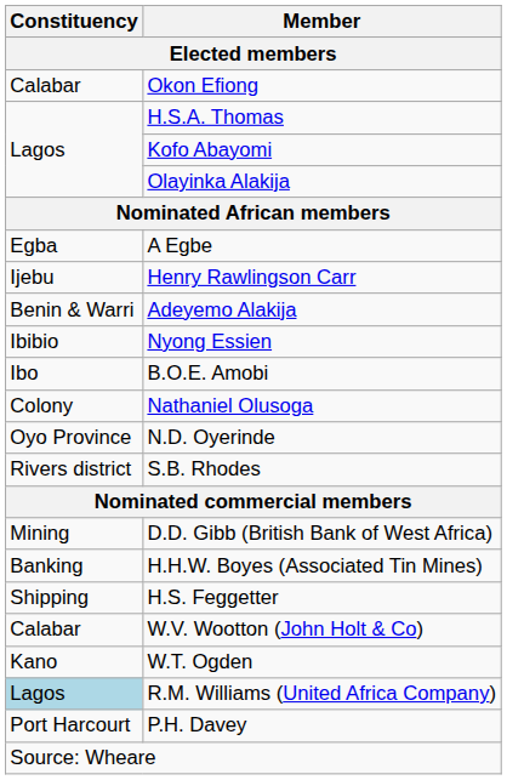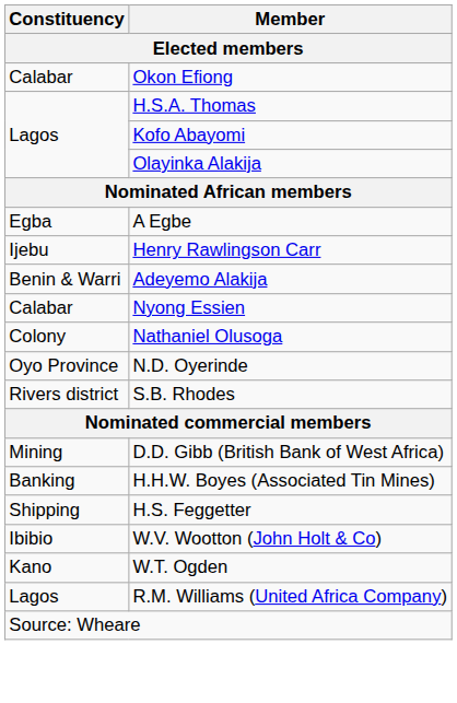Nyong Essien | Constituency: Ibibio -> Calabar
- row: Ibo | B.O.E. Amobi
W.V. Wootton (John Holt & Co) | Constituency: Calabar -> Ibibio
R.M. Williams (United Africa Company) | Constituency: lightblue background -> no background
- row: Port Harcourt | P.H. Davey
